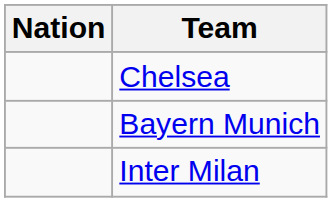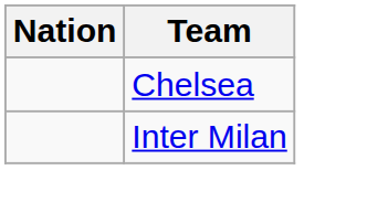- row: Bayern Munich
